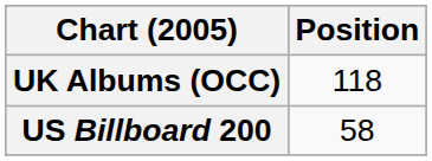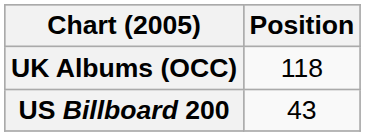US Billboard 200 | Position: 58 -> 43
